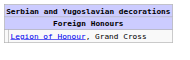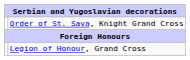+ row: Order of St. Sava, Knight Grand Cross
